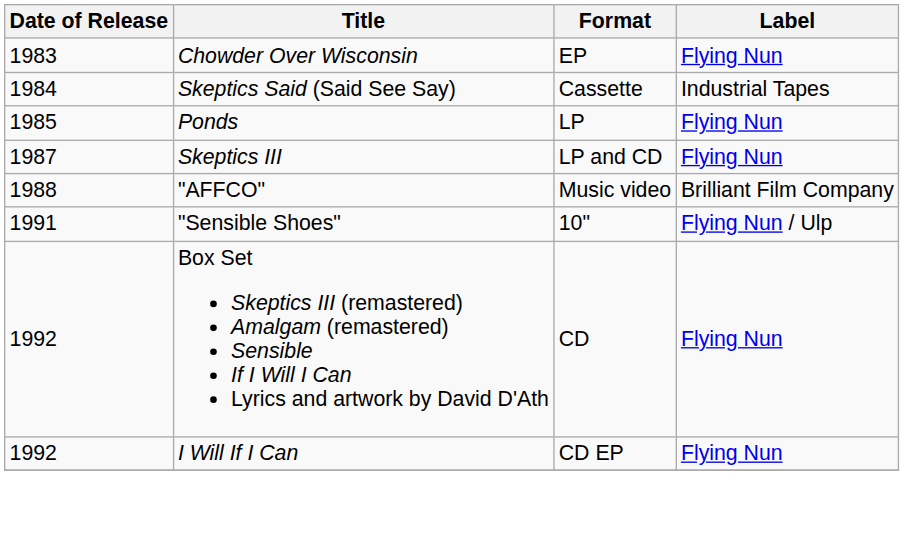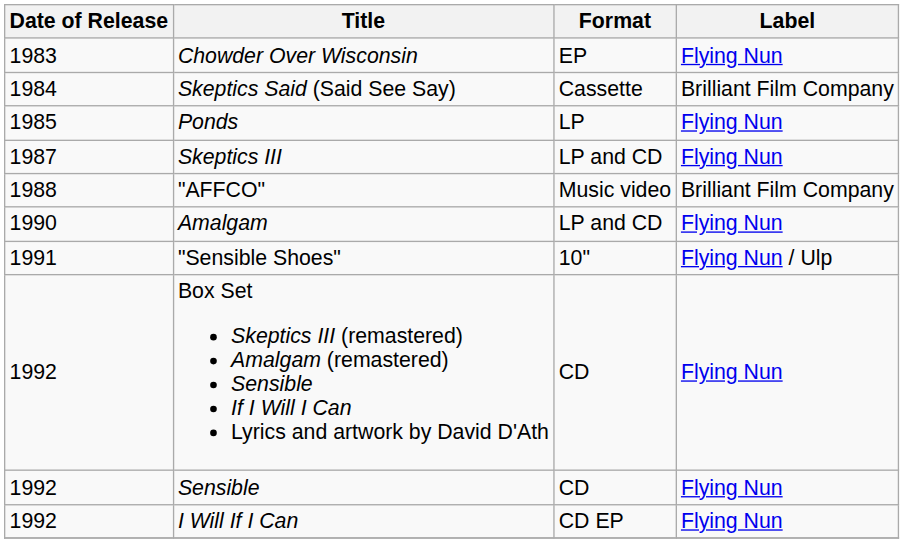Skeptics Said (Said See Say) | Label: Industrial Tapes -> Brilliant Film Company
+ row: 1990 | Amalgam | LP and CD | Flying Nun
+ row: 1992 | Sensible | CD | Flying Nun
